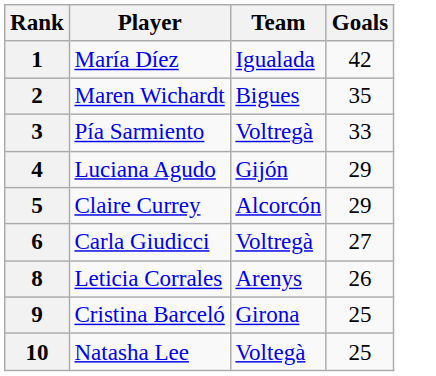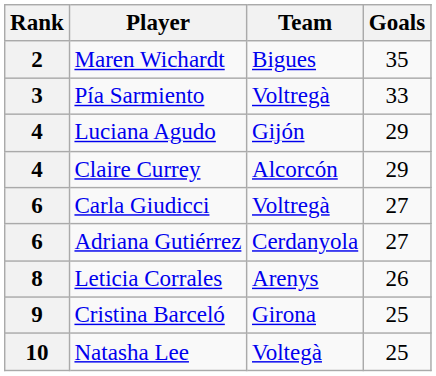- row: 1 | María Díez | Igualada | 42
Claire Currey | Rank: 5 -> 4
+ row: 6 | Adriana Gutiérrez | Cerdanyola | 27
